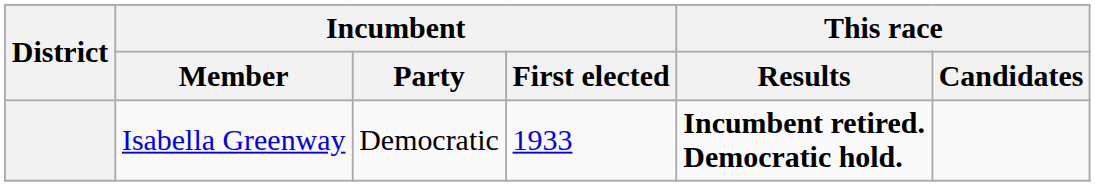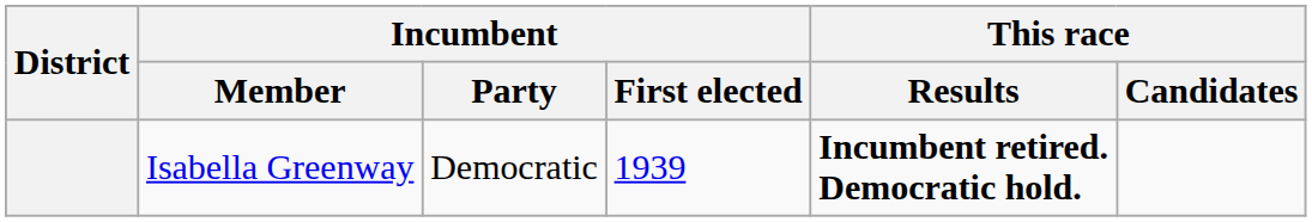Isabella Greenway | Incumbent / First elected: 1933 -> 1939
